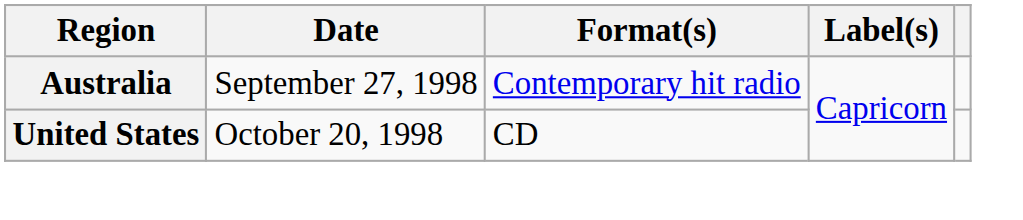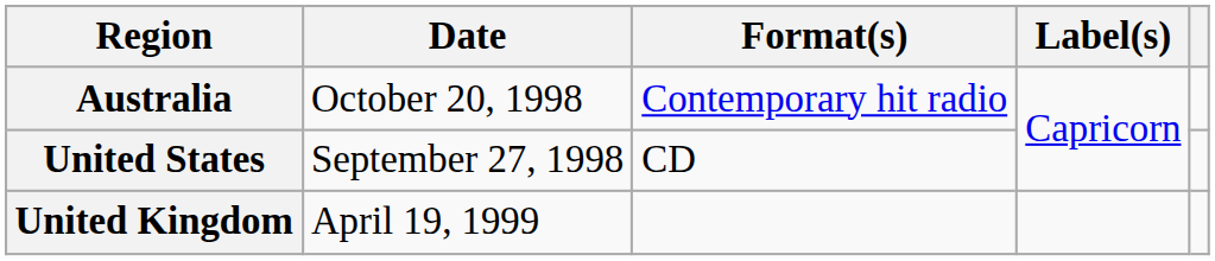Australia | Date: September 27, 1998 -> October 20, 1998
United States | Date: October 20, 1998 -> September 27, 1998
+ row: United Kingdom | April 19, 1999
